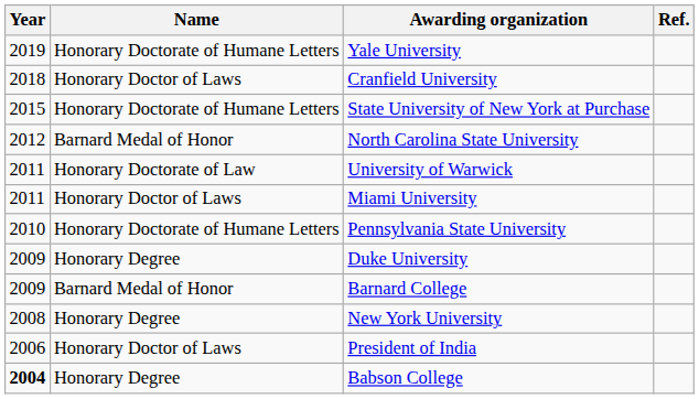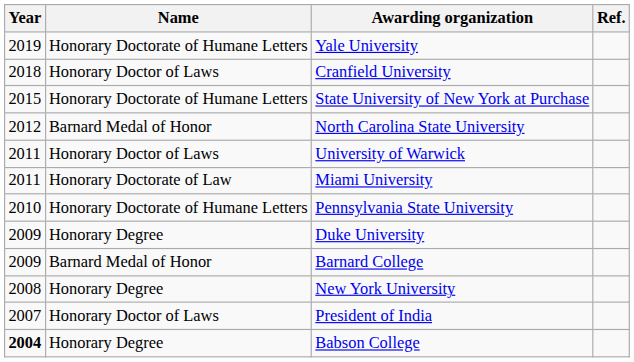University of Warwick | Name: Honorary Doctorate of Law -> Honorary Doctor of Laws
Miami University | Name: Honorary Doctor of Laws -> Honorary Doctorate of Law
President of India | Year: 2006 -> 2007
